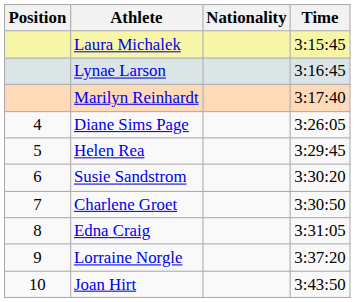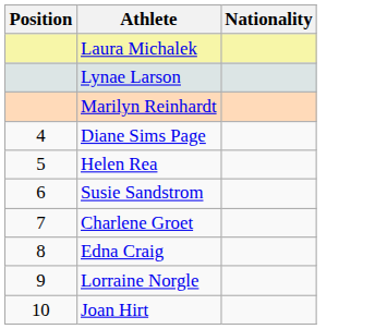- column: Time | 3:15:45 | 3:16:45 | 3:17:40 | 3:26:05 | 3:29:45 | 3:30:20 | 3:30:50 | 3:31:05 | 3:37:20 | 3:43:50
